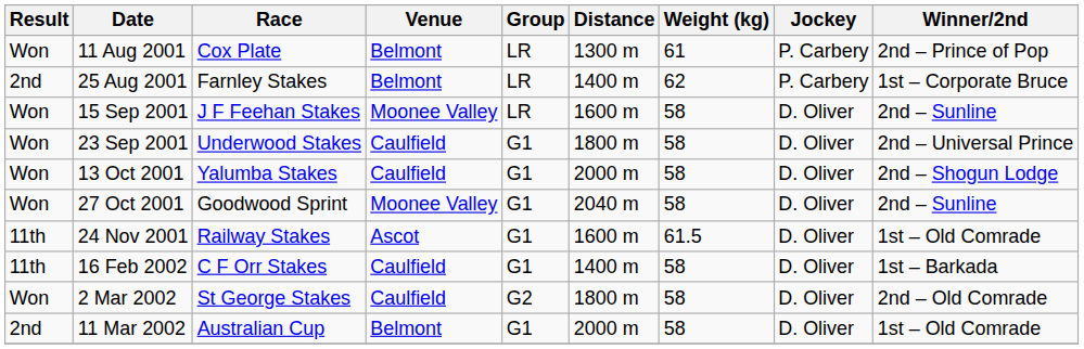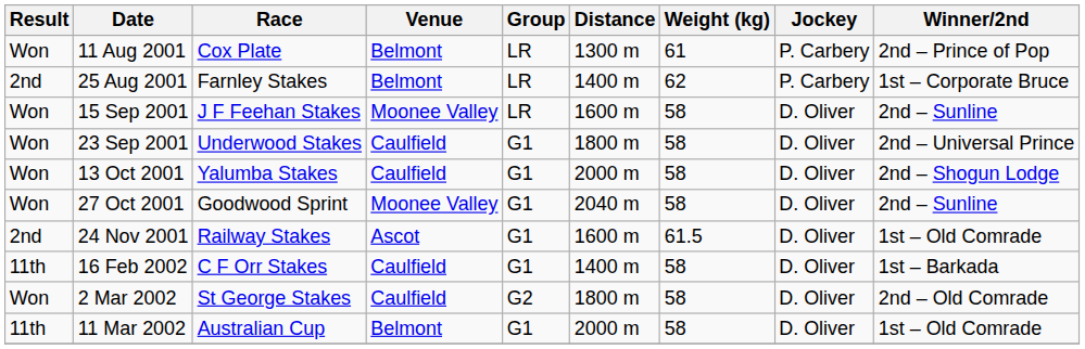24 Nov 2001 | Result: 11th -> 2nd
11 Mar 2002 | Result: 2nd -> 11th
